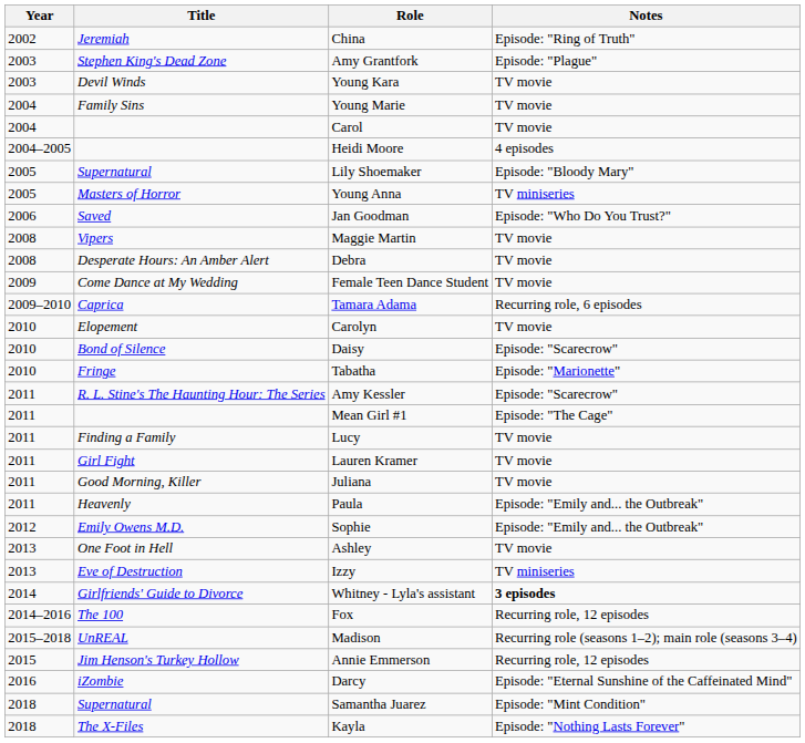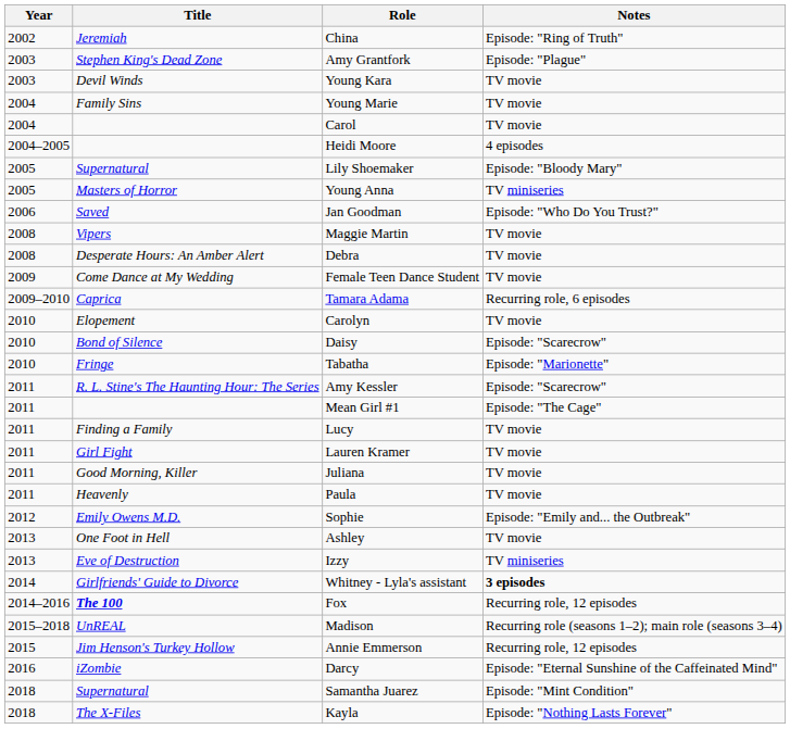Paula | Notes: Episode: "Emily and... the Outbreak" -> TV movie
Fox | Title: normal -> bold
